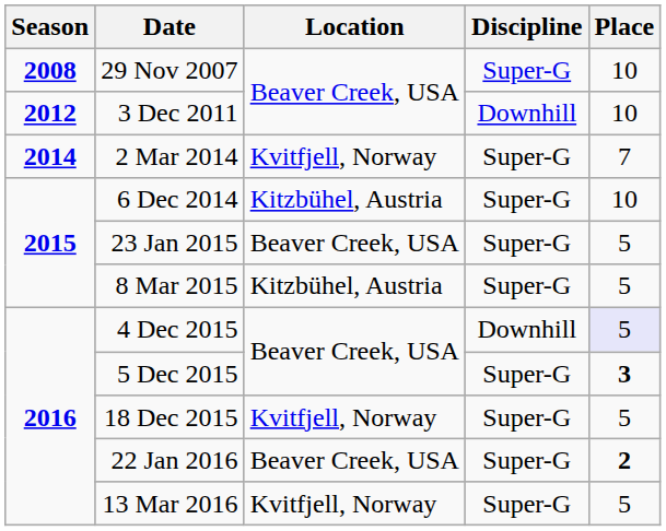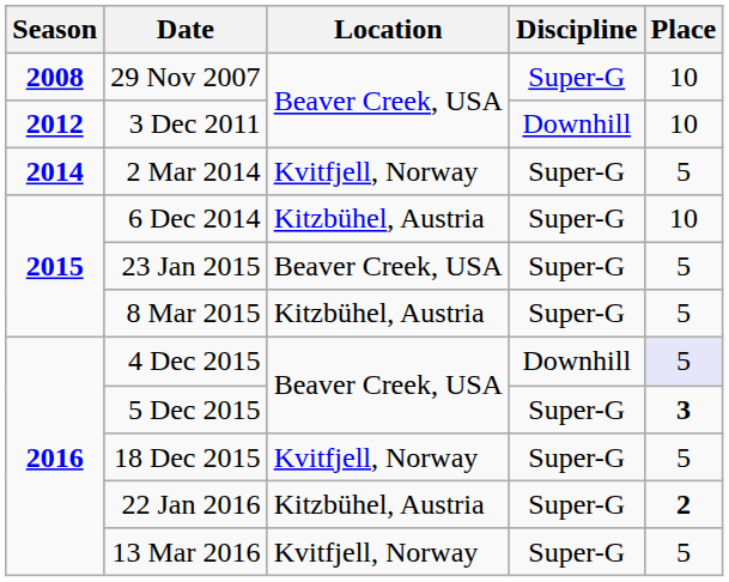2 Mar 2014 | Place: 7 -> 5
22 Jan 2016 | Location: Beaver Creek, USA -> Kitzbühel, Austria
